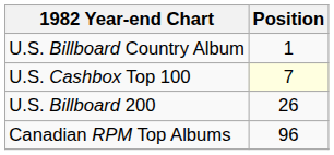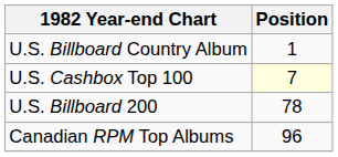U.S. Billboard 200 | Position: 26 -> 78
